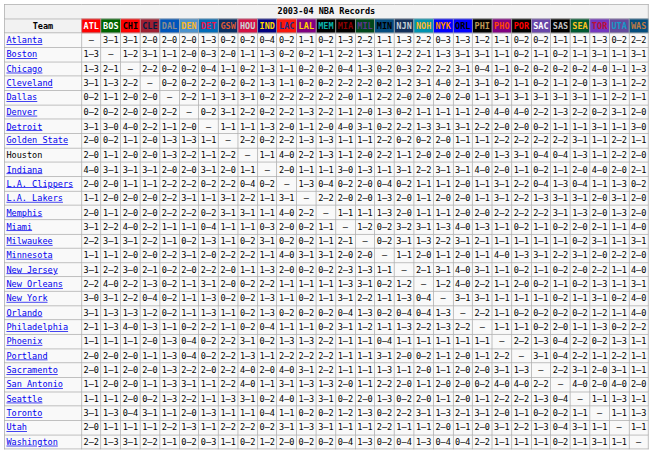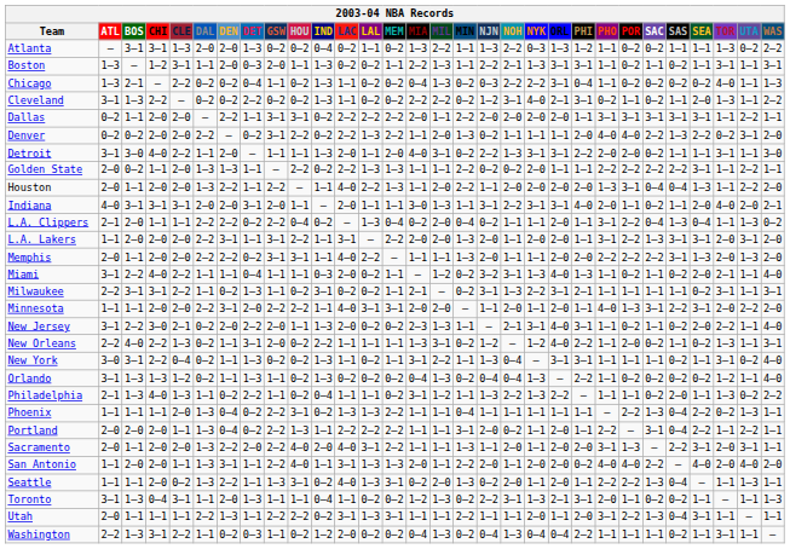Atlanta | CLE: 2–0 -> 1–3
L.A. Clippers | ATL: 2–0 -> 2–1
